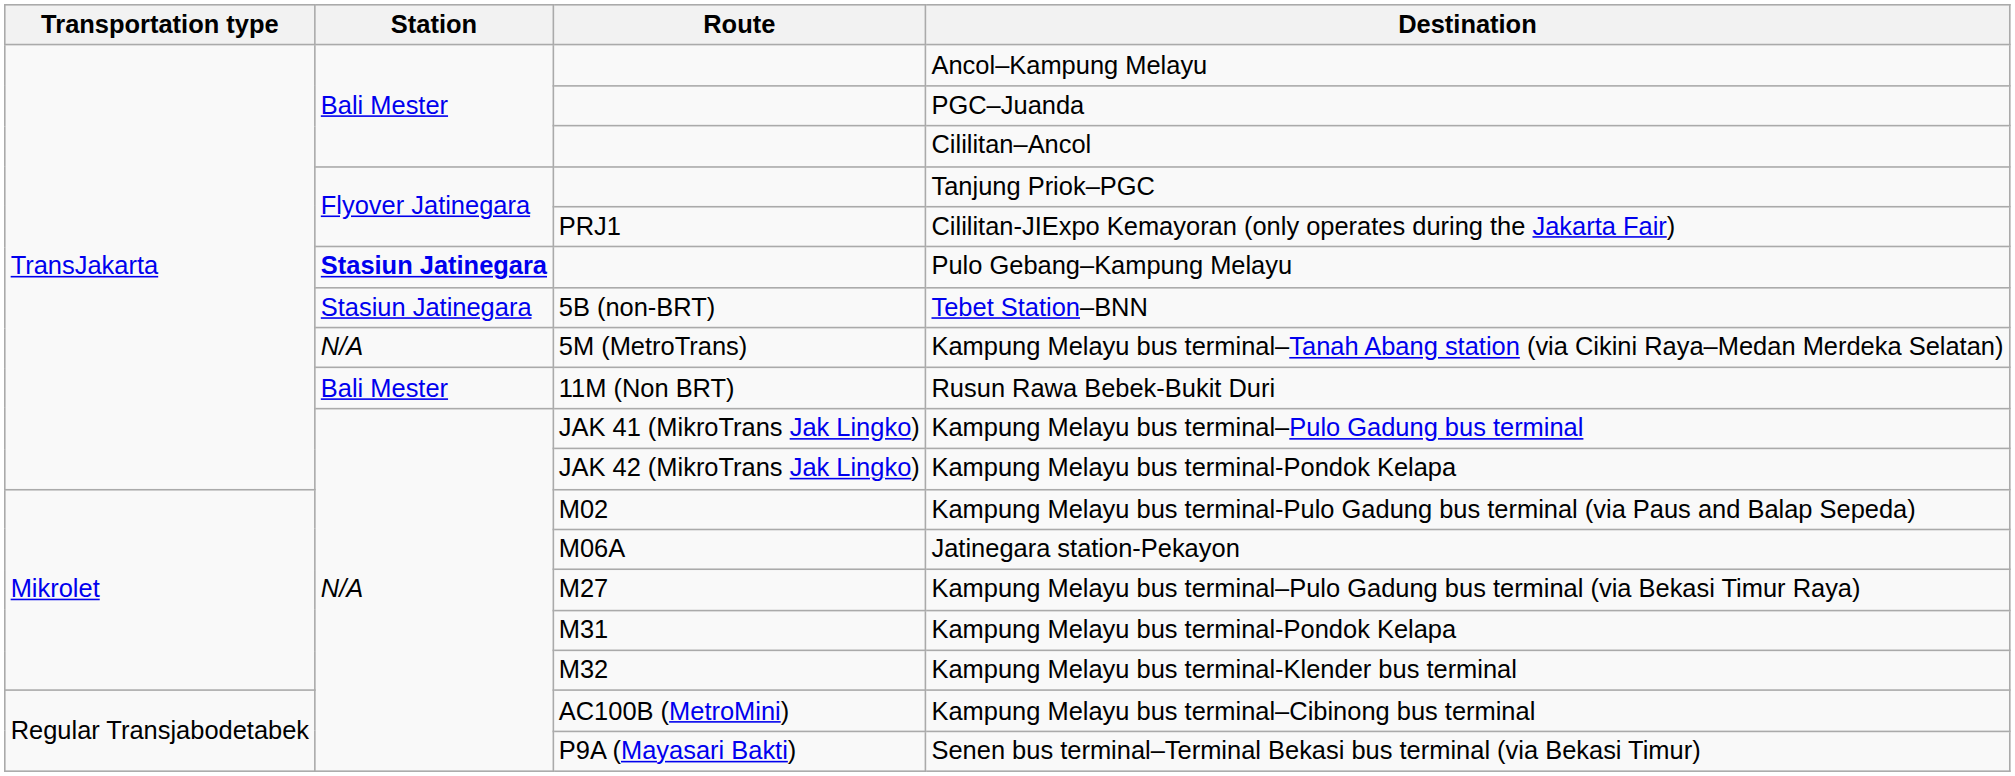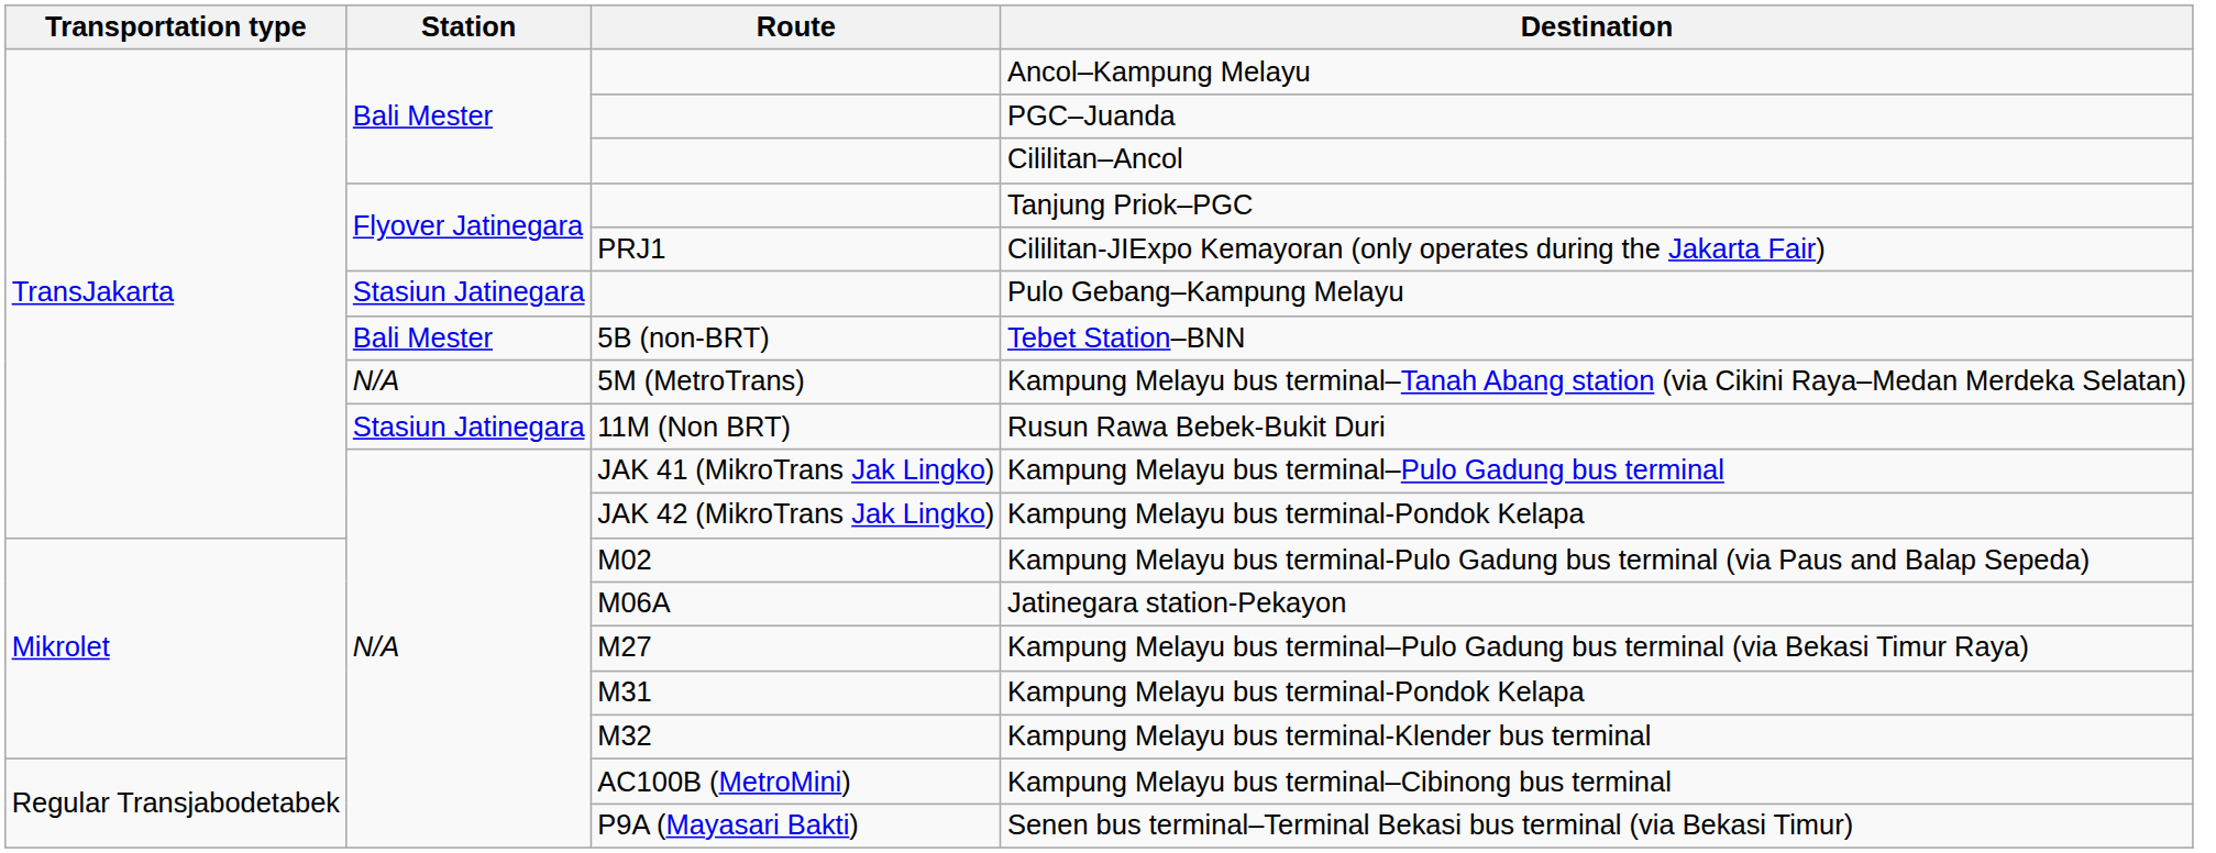Pulo Gebang–Kampung Melayu | Station: bold -> normal
Tebet Station–BNN | Station: Stasiun Jatinegara -> Bali Mester
Rusun Rawa Bebek-Bukit Duri | Station: Bali Mester -> Stasiun Jatinegara
